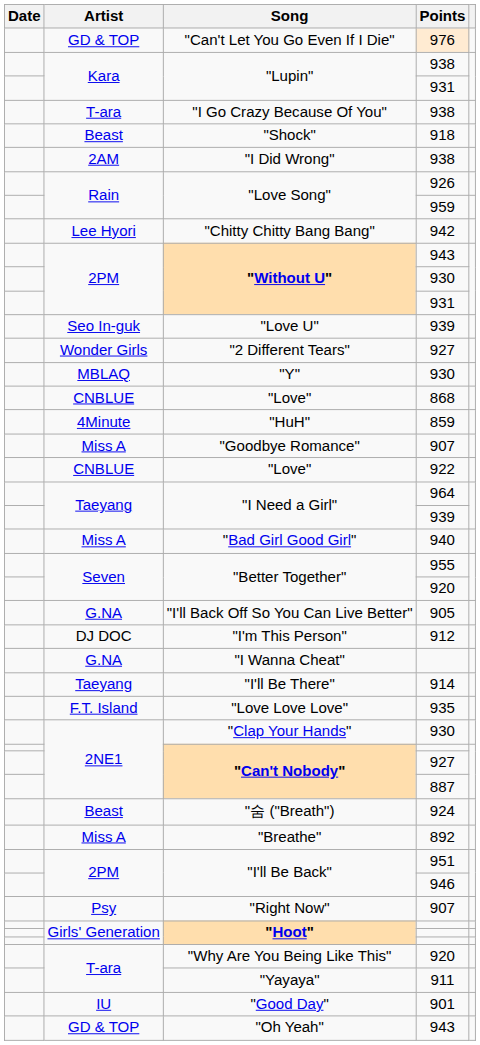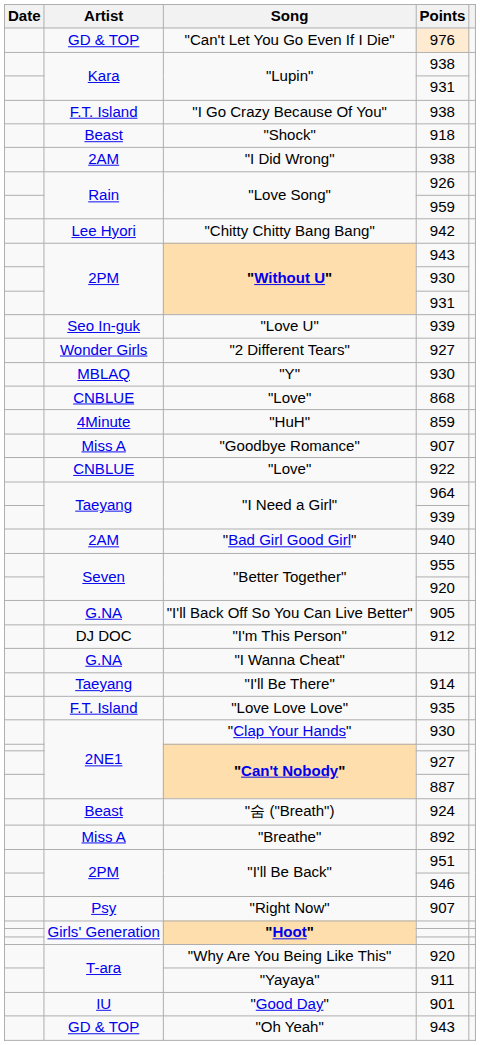"I Go Crazy Because Of You" | Artist: T-ara -> F.T. Island
"Bad Girl Good Girl" | Artist: Miss A -> 2AM
